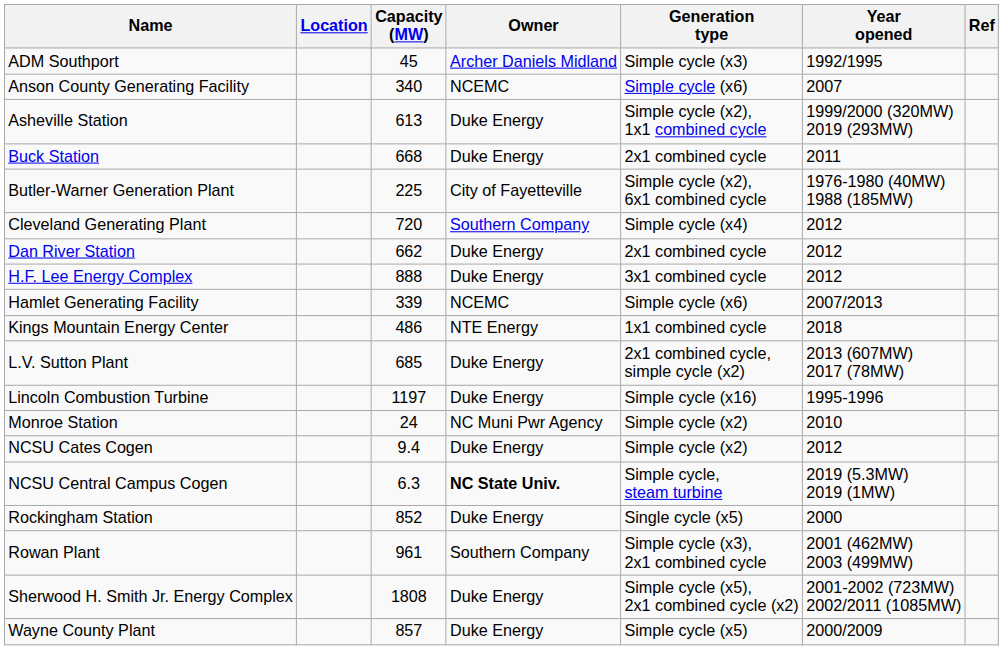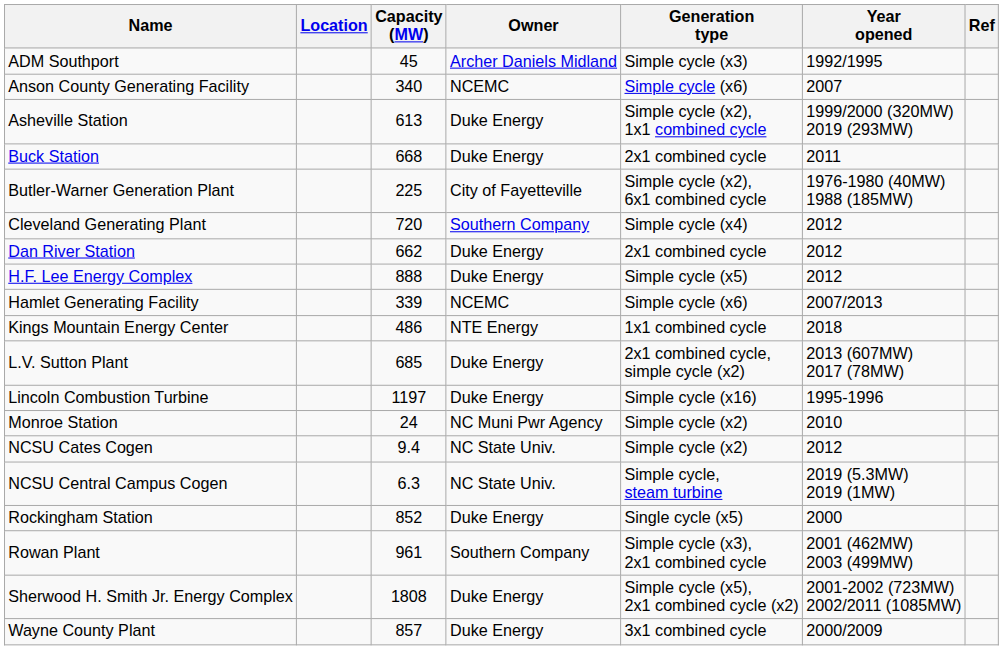H.F. Lee Energy Complex | Generation type: 3x1 combined cycle -> Simple cycle (x5)
NCSU Cates Cogen | Owner: Duke Energy -> NC State Univ.
NCSU Central Campus Cogen | Owner: bold -> normal
Wayne County Plant | Generation type: Simple cycle (x5) -> 3x1 combined cycle
